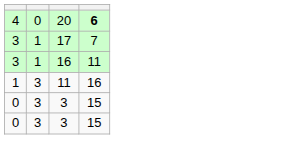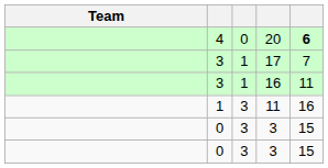+ column: Team
